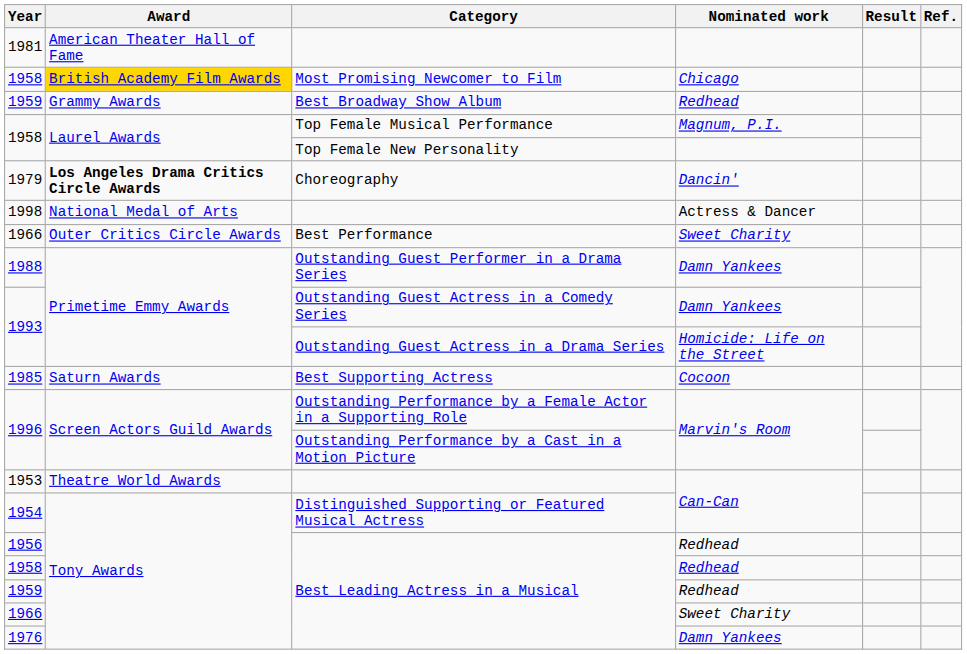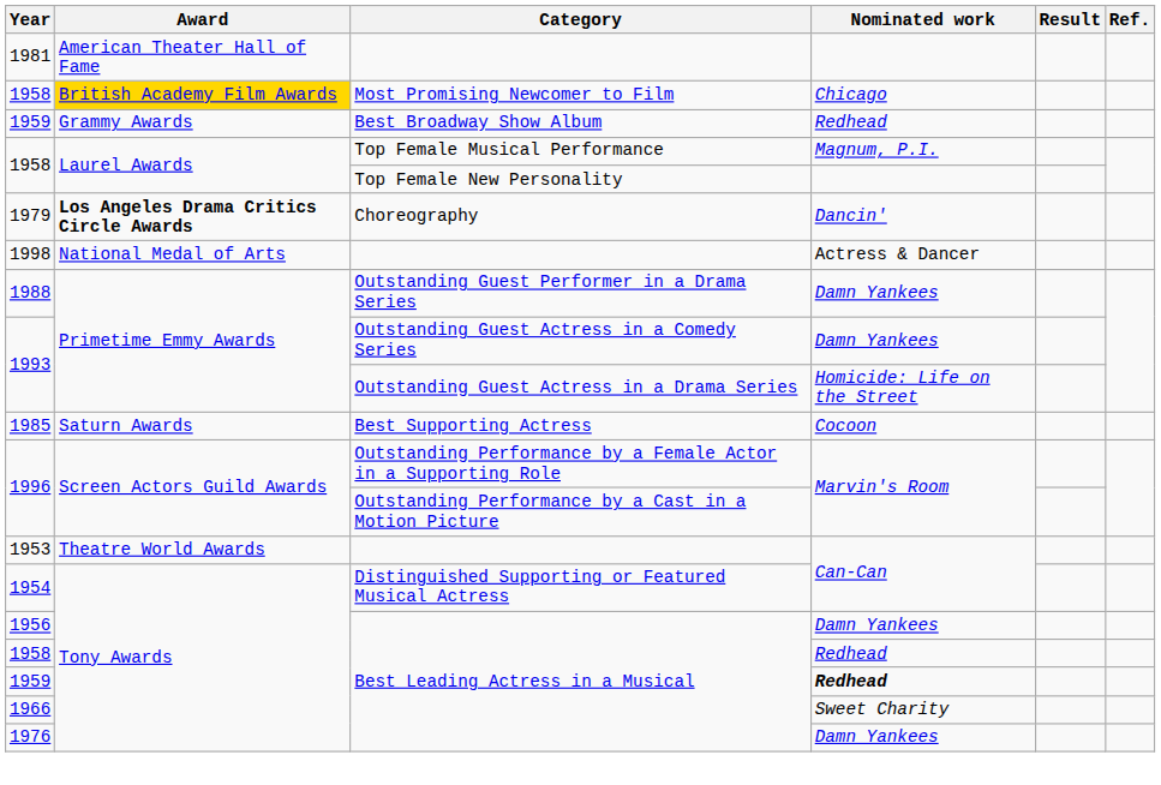- row: 1966 | Outer Critics Circle Awards | Best Performance | Sweet Charity
1956 / Best Leading Actress in a Musical | Nominated work: Redhead -> Damn Yankees
1959 / Best Leading Actress in a Musical | Nominated work: normal -> bold
